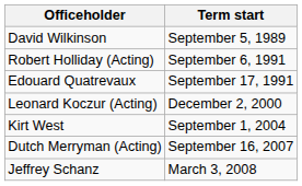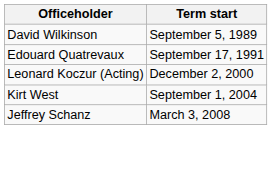- row: Robert Holliday (Acting) | September 6, 1991
- row: Dutch Merryman (Acting) | September 16, 2007
